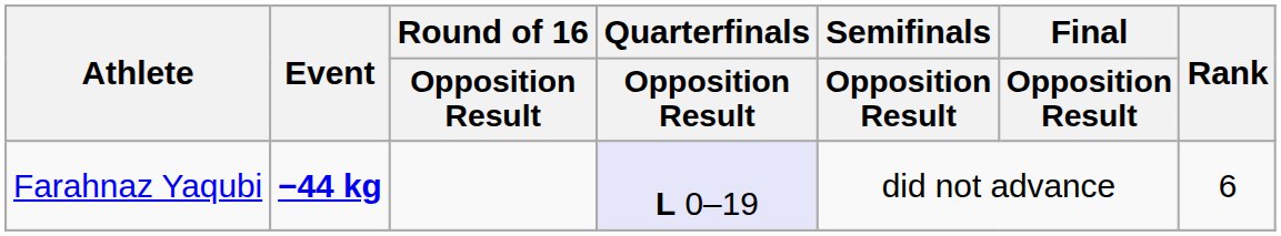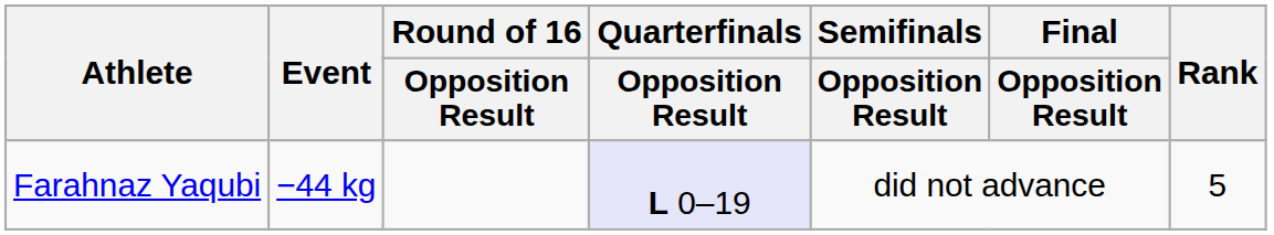Farahnaz Yaqubi | Event: bold -> normal
Farahnaz Yaqubi | Rank: 6 -> 5
